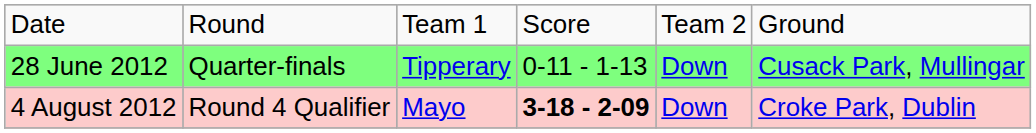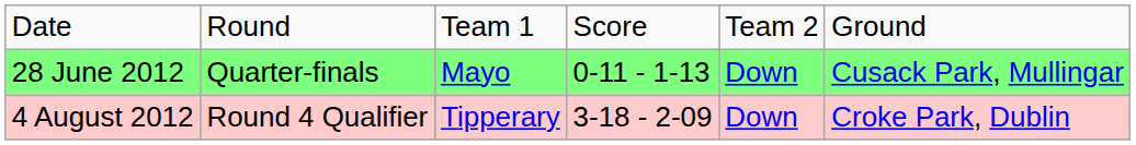28 June 2012 | column 3: Tipperary -> Mayo
4 August 2012 | column 3: Mayo -> Tipperary
4 August 2012 | column 4: bold -> normal
